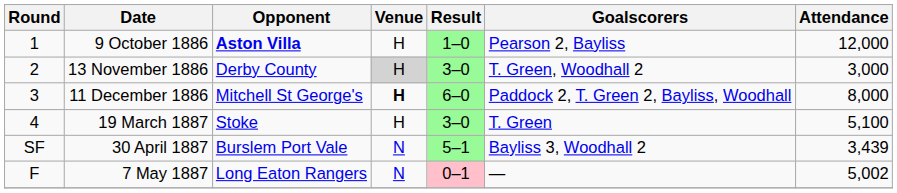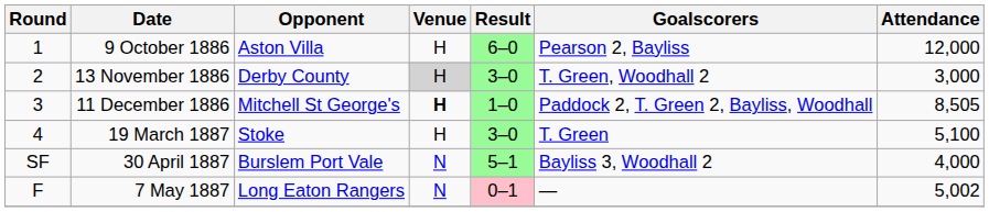9 October 1886 | Opponent: bold -> normal
9 October 1886 | Result: 1–0 -> 6–0
11 December 1886 | Result: 6–0 -> 1–0
11 December 1886 | Attendance: 8,000 -> 8,505
30 April 1887 | Attendance: 3,439 -> 4,000
